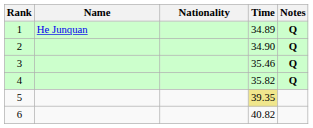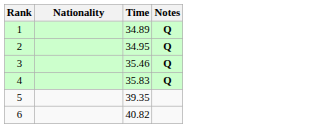- column: Name | He Junquan
2 | Time: 34.90 -> 34.95
4 | Time: 35.82 -> 35.83
5 | Time: khaki background -> no background
